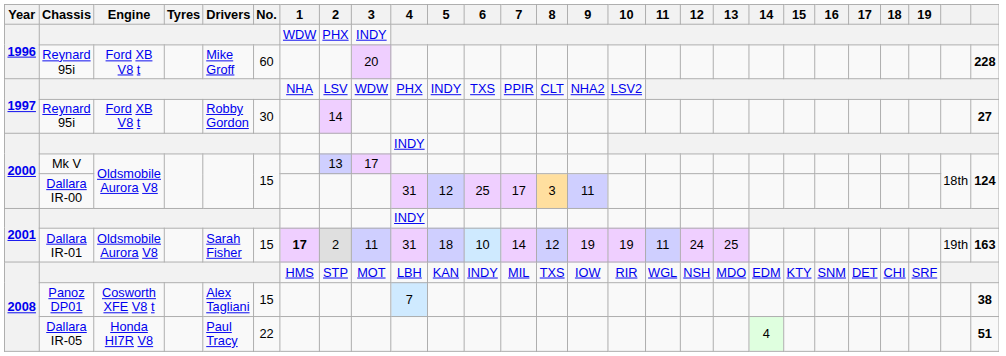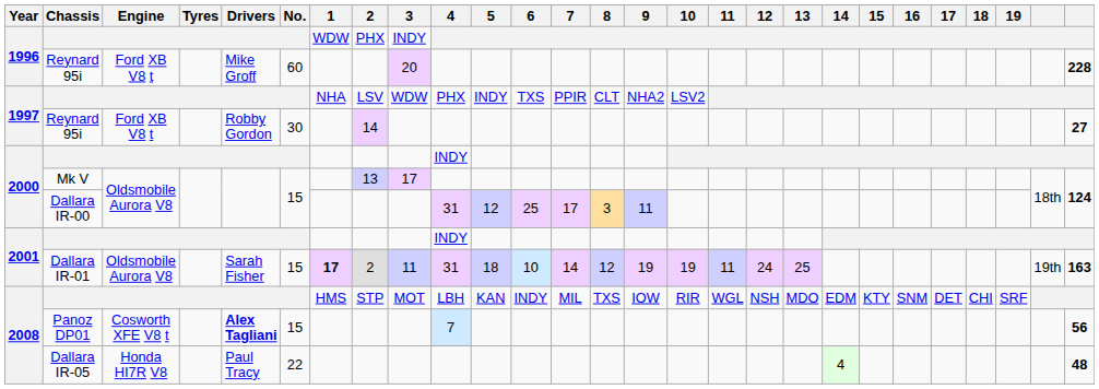Panoz DP01 | Drivers: normal -> bold
Panoz DP01 | column 27: 38 -> 56
Dallara IR-05 | column 27: 51 -> 48
